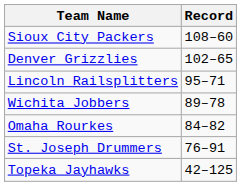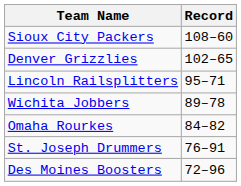+ row: Des Moines Boosters | 72–96
- row: Topeka Jayhawks | 42–125
